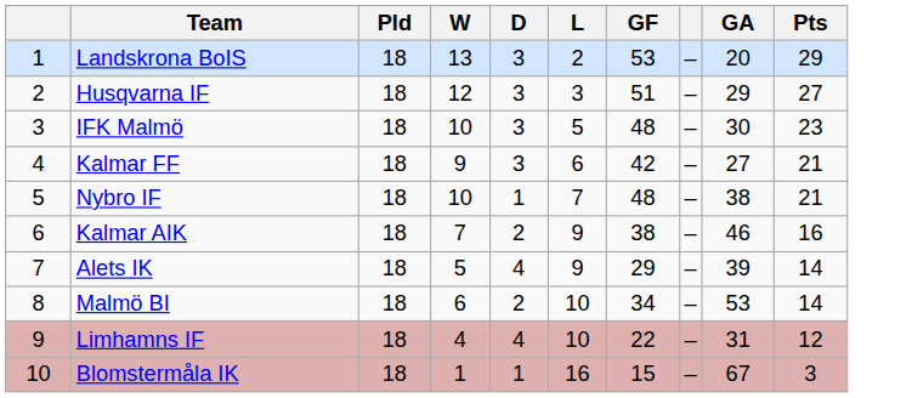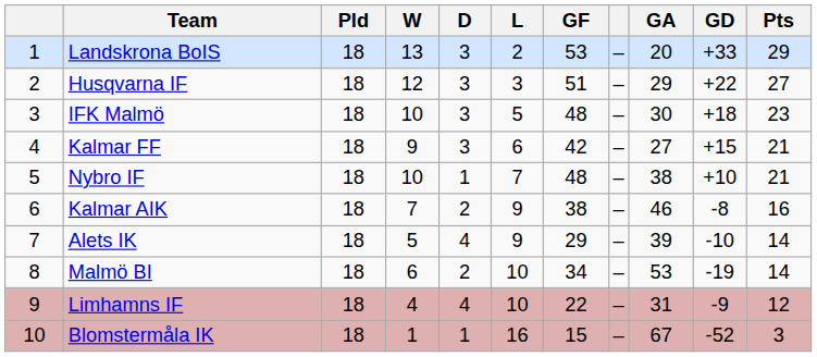+ column: GD | +33 | +22 | +18 | +15 | +10 | -8 | -10 | -19 | -9 | -52
